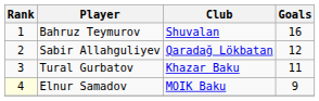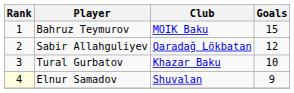Bahruz Teymurov | Club: Shuvalan -> MOIK Baku
Bahruz Teymurov | Goals: 16 -> 15
Tural Gurbatov | Goals: 11 -> 10
Elnur Samadov | Club: MOIK Baku -> Shuvalan
